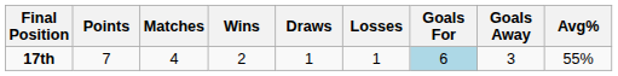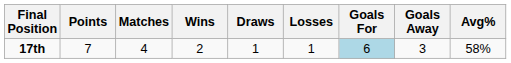17th | Avg%: 55% -> 58%
